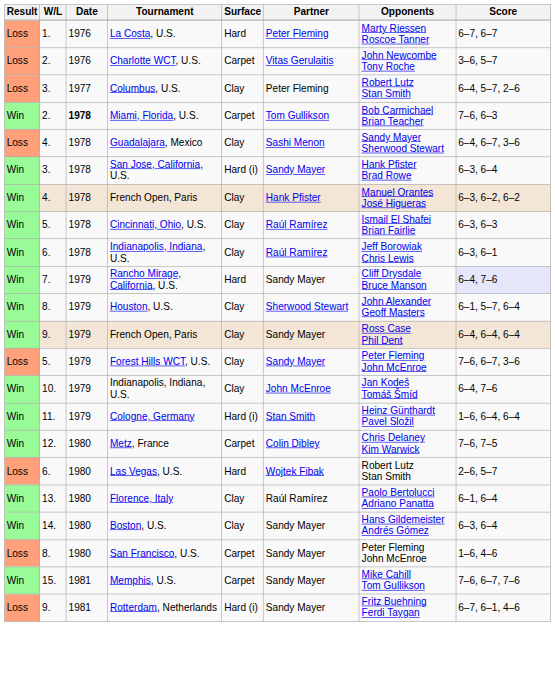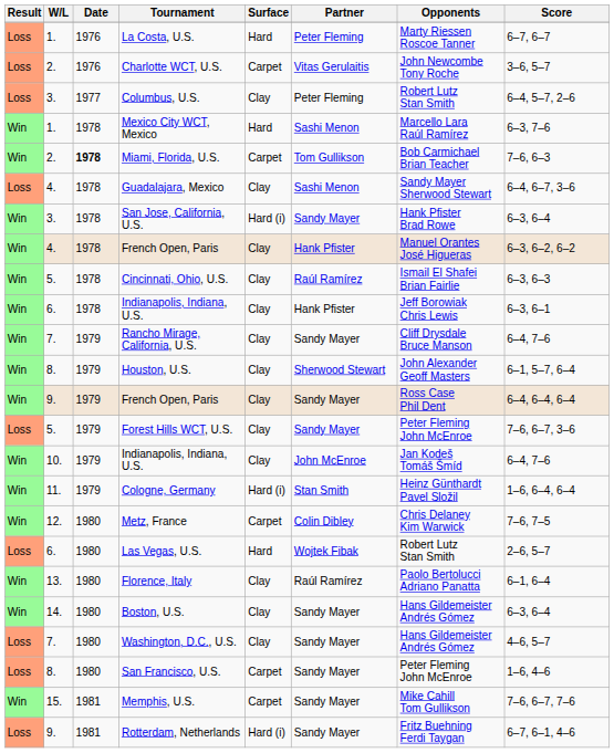+ row: Win | 1. | 1978 | Mexico City WCT, Mexico | Hard | Sashi Menon | Marcello Lara Raúl Ramírez | 6–3, 7–6
6. / Indianapolis, Indiana, U.S. | Partner: Raúl Ramírez -> Hank Pfister
Rancho Mirage, California, U.S. | Surface: Hard -> Clay
Rancho Mirage, California, U.S. | Score: lavender background -> no background
+ row: Loss | 7. | 1980 | Washington, D.C., U.S. | Clay | Sandy Mayer | Hans Gildemeister Andrés Gómez | 4–6, 5–7
